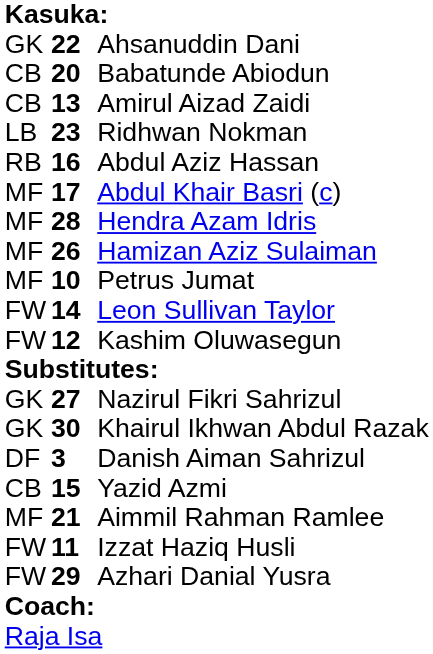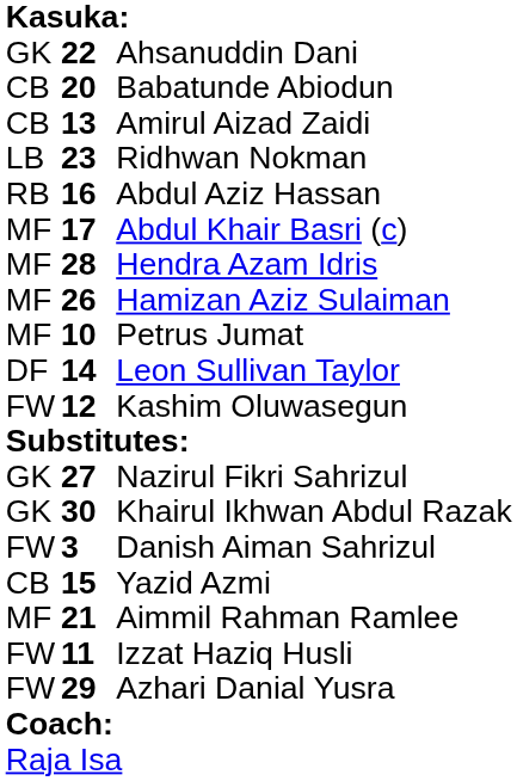Leon Sullivan Taylor | column 1: FW -> DF
Danish Aiman Sahrizul | column 1: DF -> FW
